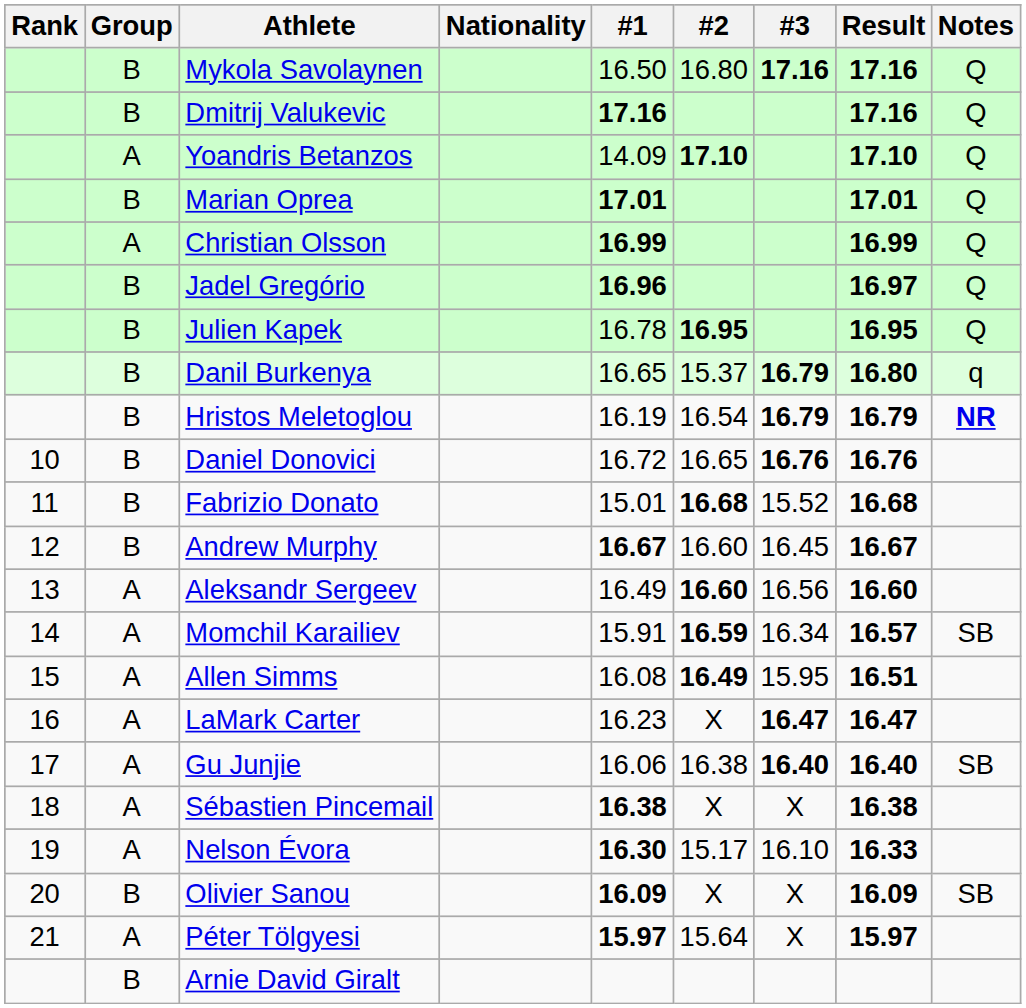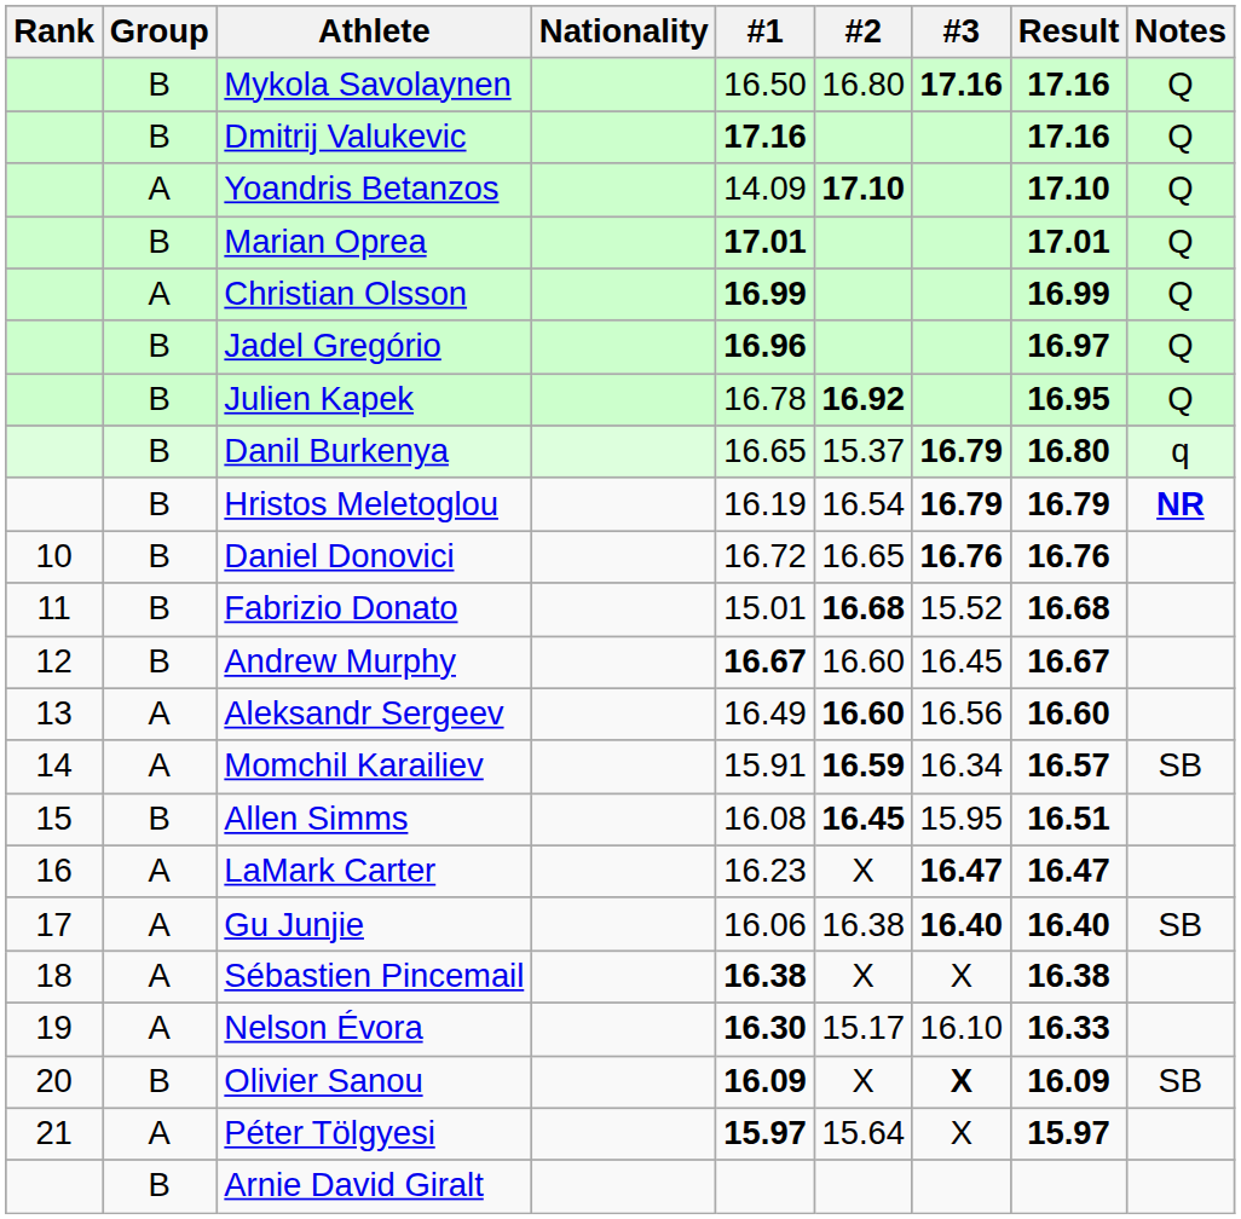Julien Kapek | #2: 16.95 -> 16.92
Allen Simms | Group: A -> B
Allen Simms | #2: 16.49 -> 16.45
Olivier Sanou | #3: normal -> bold
